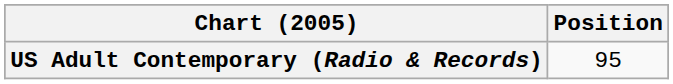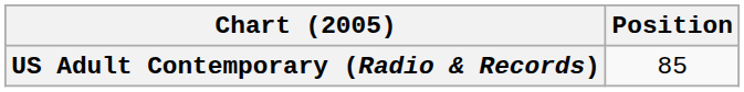US Adult Contemporary (Radio & Records) | Position: 95 -> 85
